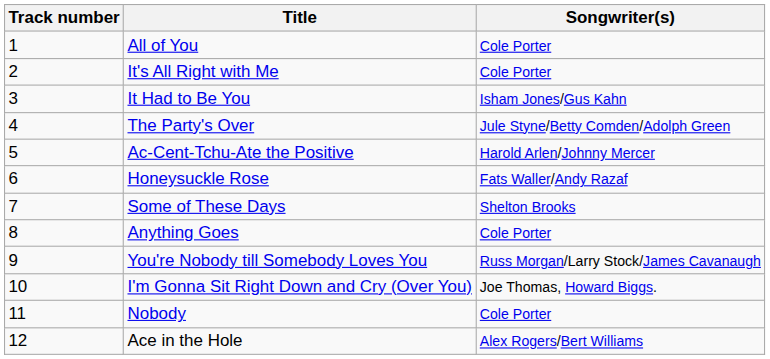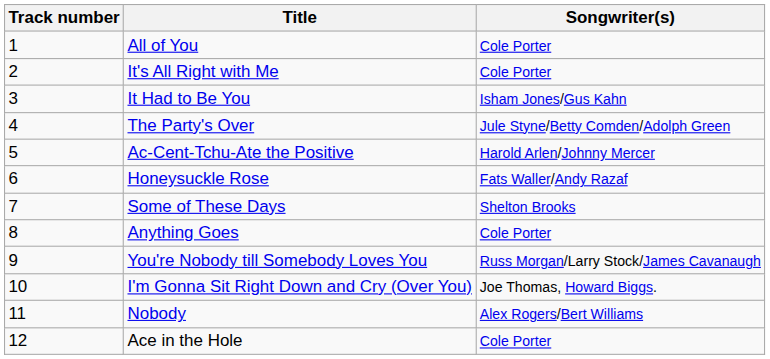Nobody | Songwriter(s): Cole Porter -> Alex Rogers/Bert Williams
Ace in the Hole | Songwriter(s): Alex Rogers/Bert Williams -> Cole Porter
